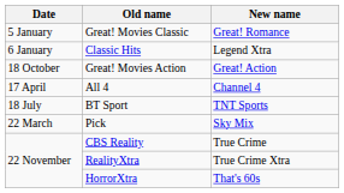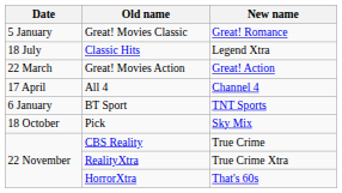Classic Hits | Date: 6 January -> 18 July
Great! Movies Action | Date: 18 October -> 22 March
BT Sport | Date: 18 July -> 6 January
Pick | Date: 22 March -> 18 October
